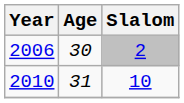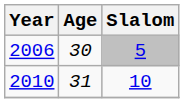2006 | Slalom: 2 -> 5
